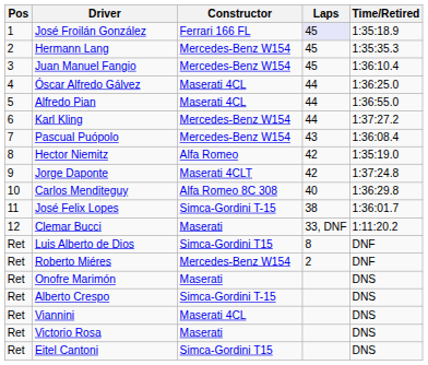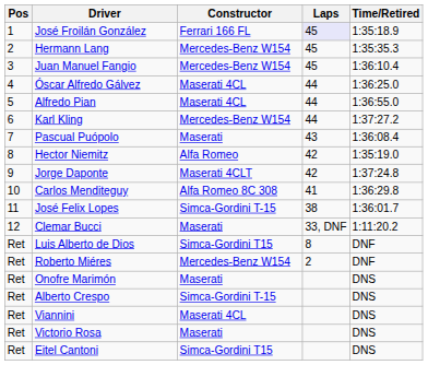Pascual Puópolo | Constructor: Mercedes-Benz W154 -> Maserati
Carlos Menditeguy | Laps: 40 -> 41
